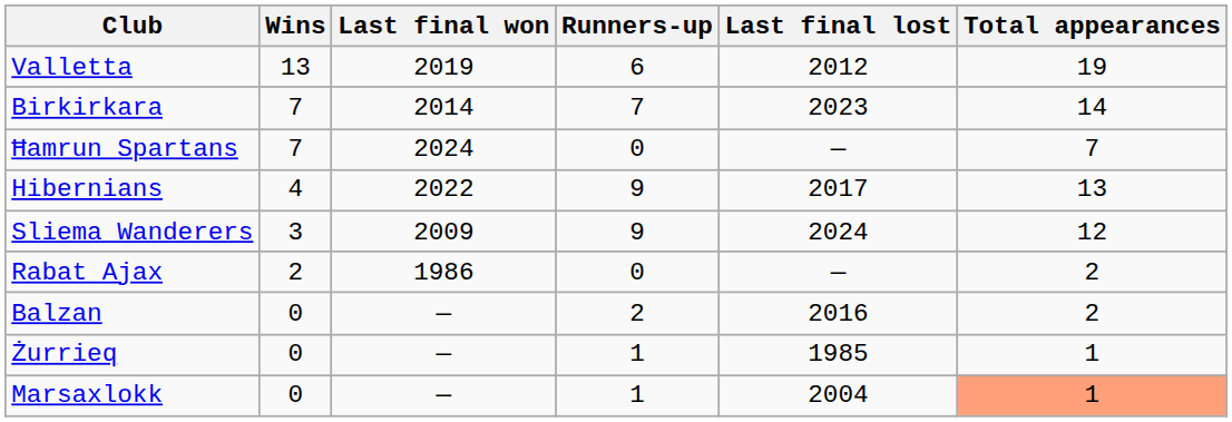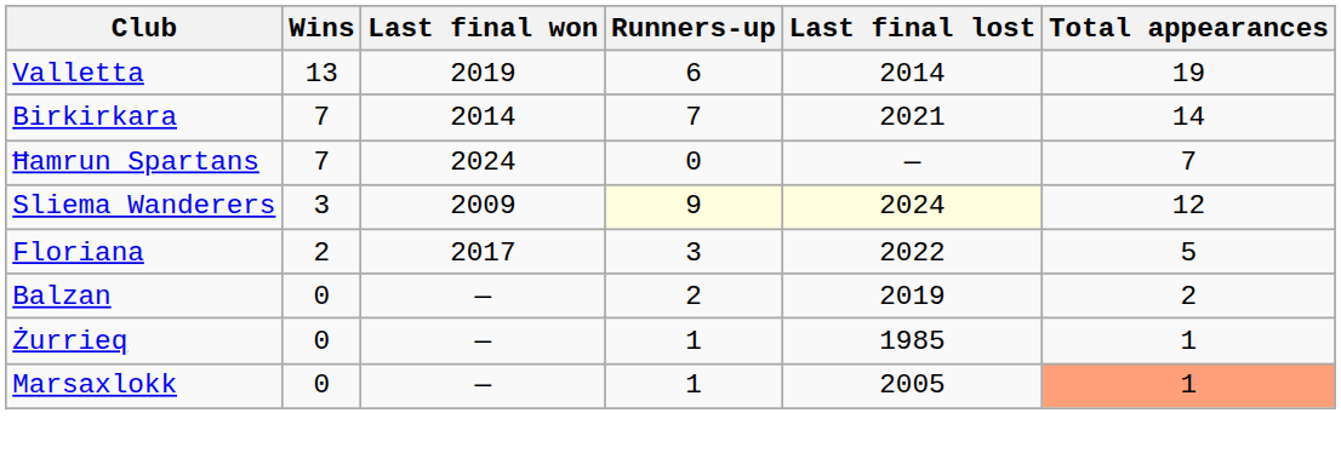Valletta | Last final lost: 2012 -> 2014
Birkirkara | Last final lost: 2023 -> 2021
- row: Hibernians | 4 | 2022 | 9 | 2017 | 13
Sliema Wanderers | Runners-up: no background -> lightyellow background
Sliema Wanderers | Last final lost: no background -> lightyellow background
- row: Rabat Ajax | 2 | 1986 | 0 | — | 2
+ row: Floriana | 2 | 2017 | 3 | 2022 | 5
Balzan | Last final lost: 2016 -> 2019
Marsaxlokk | Last final lost: 2004 -> 2005
